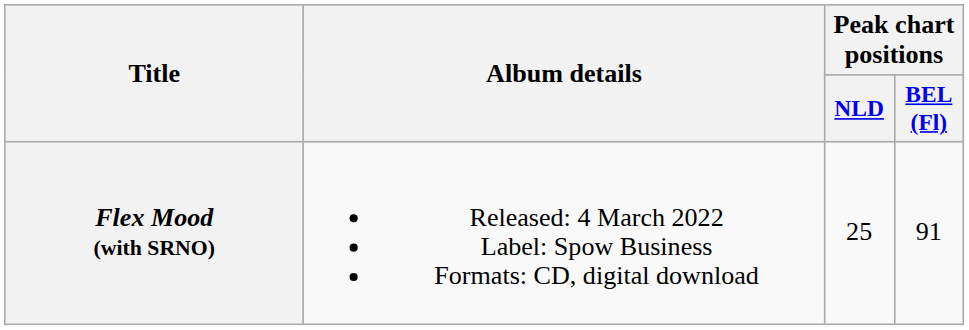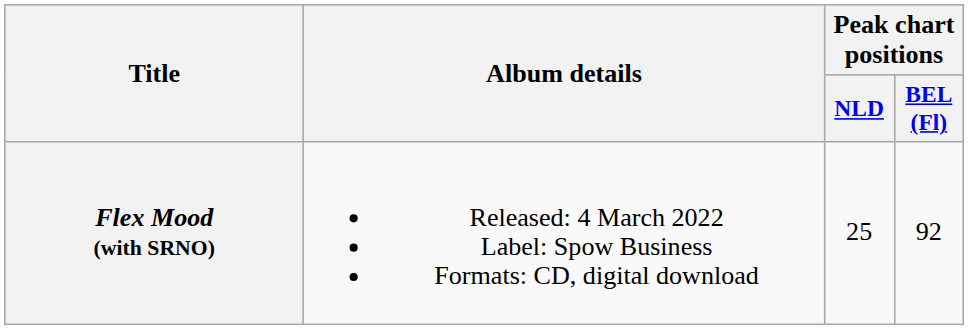Flex Mood (with SRNO) | Peak chart positions / BEL (Fl): 91 -> 92
